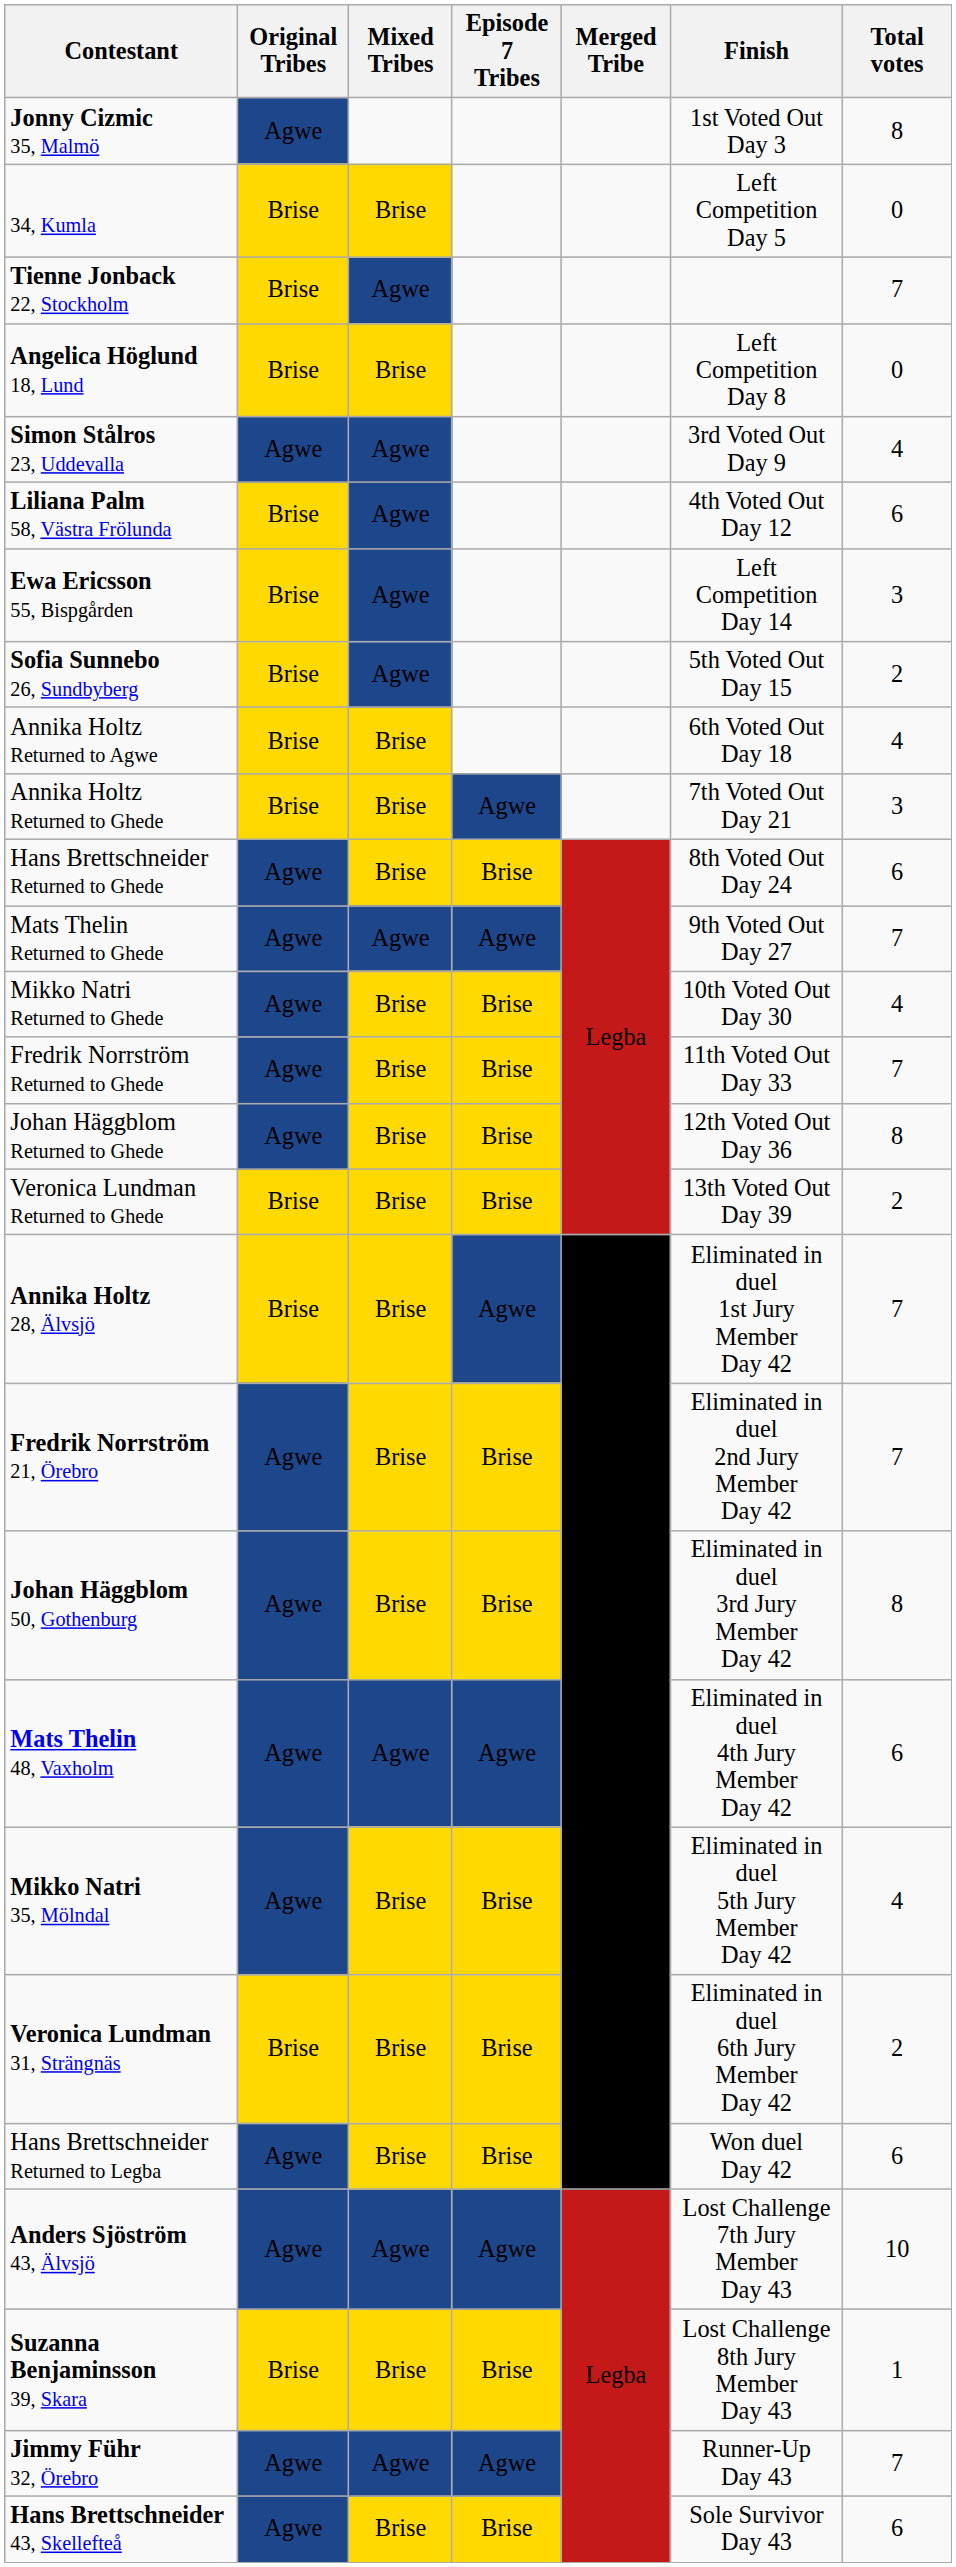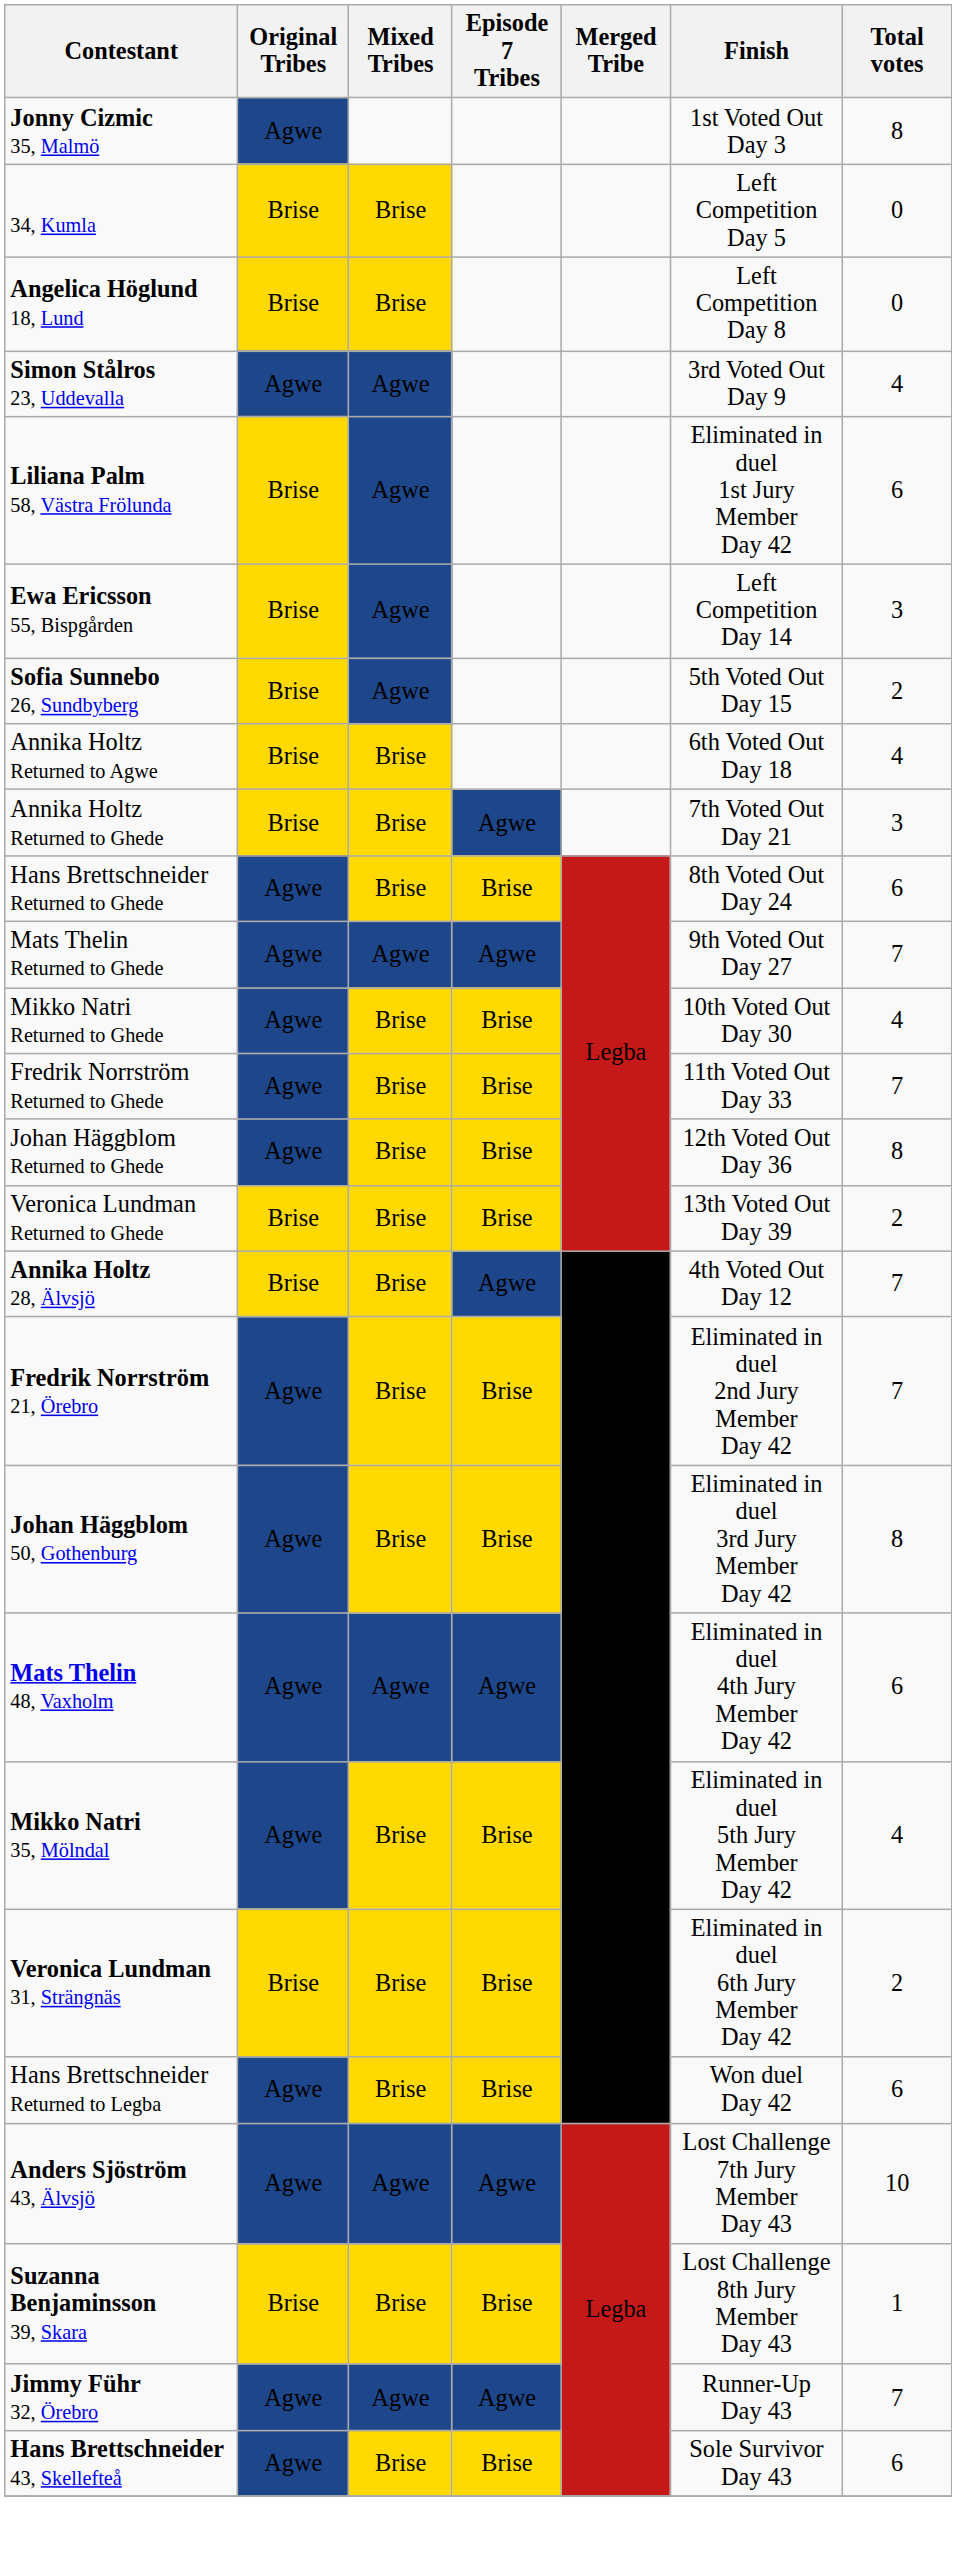- row: Tienne Jonback 22, Stockholm | Brise | Agwe | 7
Liliana Palm 58, Västra Frölunda | Finish: 4th Voted Out Day 12 -> Eliminated in duel 1st Jury Member Day 42
Annika Holtz 28, Älvsjö | Finish: Eliminated in duel 1st Jury Member Day 42 -> 4th Voted Out Day 12
